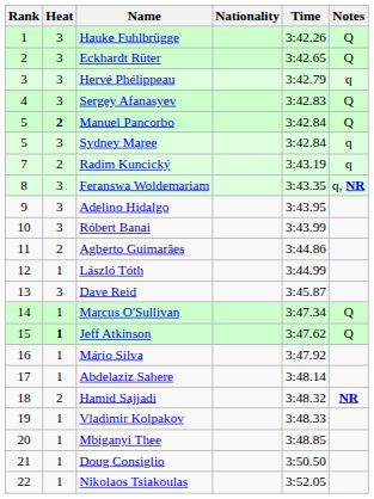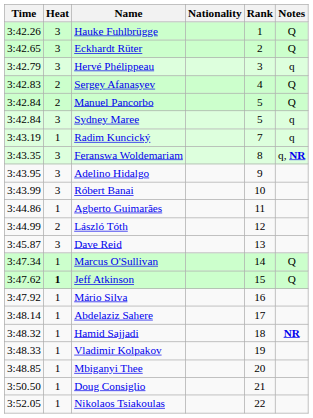columns swapped: Rank <-> Time
Sergey Afanasyev | Heat: 3 -> 2
Manuel Pancorbo | Heat: bold -> normal
Radim Kuncický | Heat: 2 -> 1
Agberto Guimarães | Heat: 2 -> 1
László Tóth | Heat: 1 -> 2
Hamid Sajjadi | Heat: 2 -> 1
